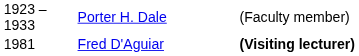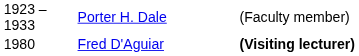Fred D'Aguiar | column 1: 1981 -> 1980
